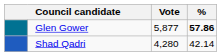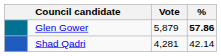Glen Gower | Vote: 5,877 -> 5,879
Shad Qadri | Vote: 4,280 -> 4,281
